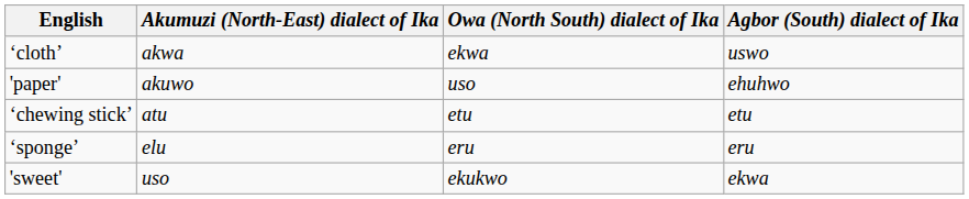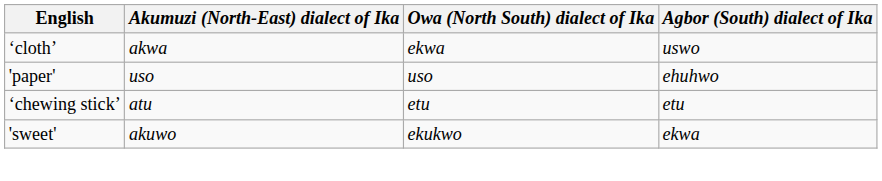'paper' | Akumuzi (North-East) dialect of Ika: akuwo -> uso
- row: ‘sponge’ | elu | eru | eru
'sweet' | Akumuzi (North-East) dialect of Ika: uso -> akuwo
